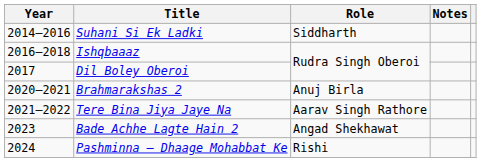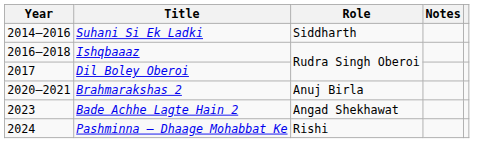- row: 2021–2022 | Tere Bina Jiya Jaye Na | Aarav Singh Rathore
